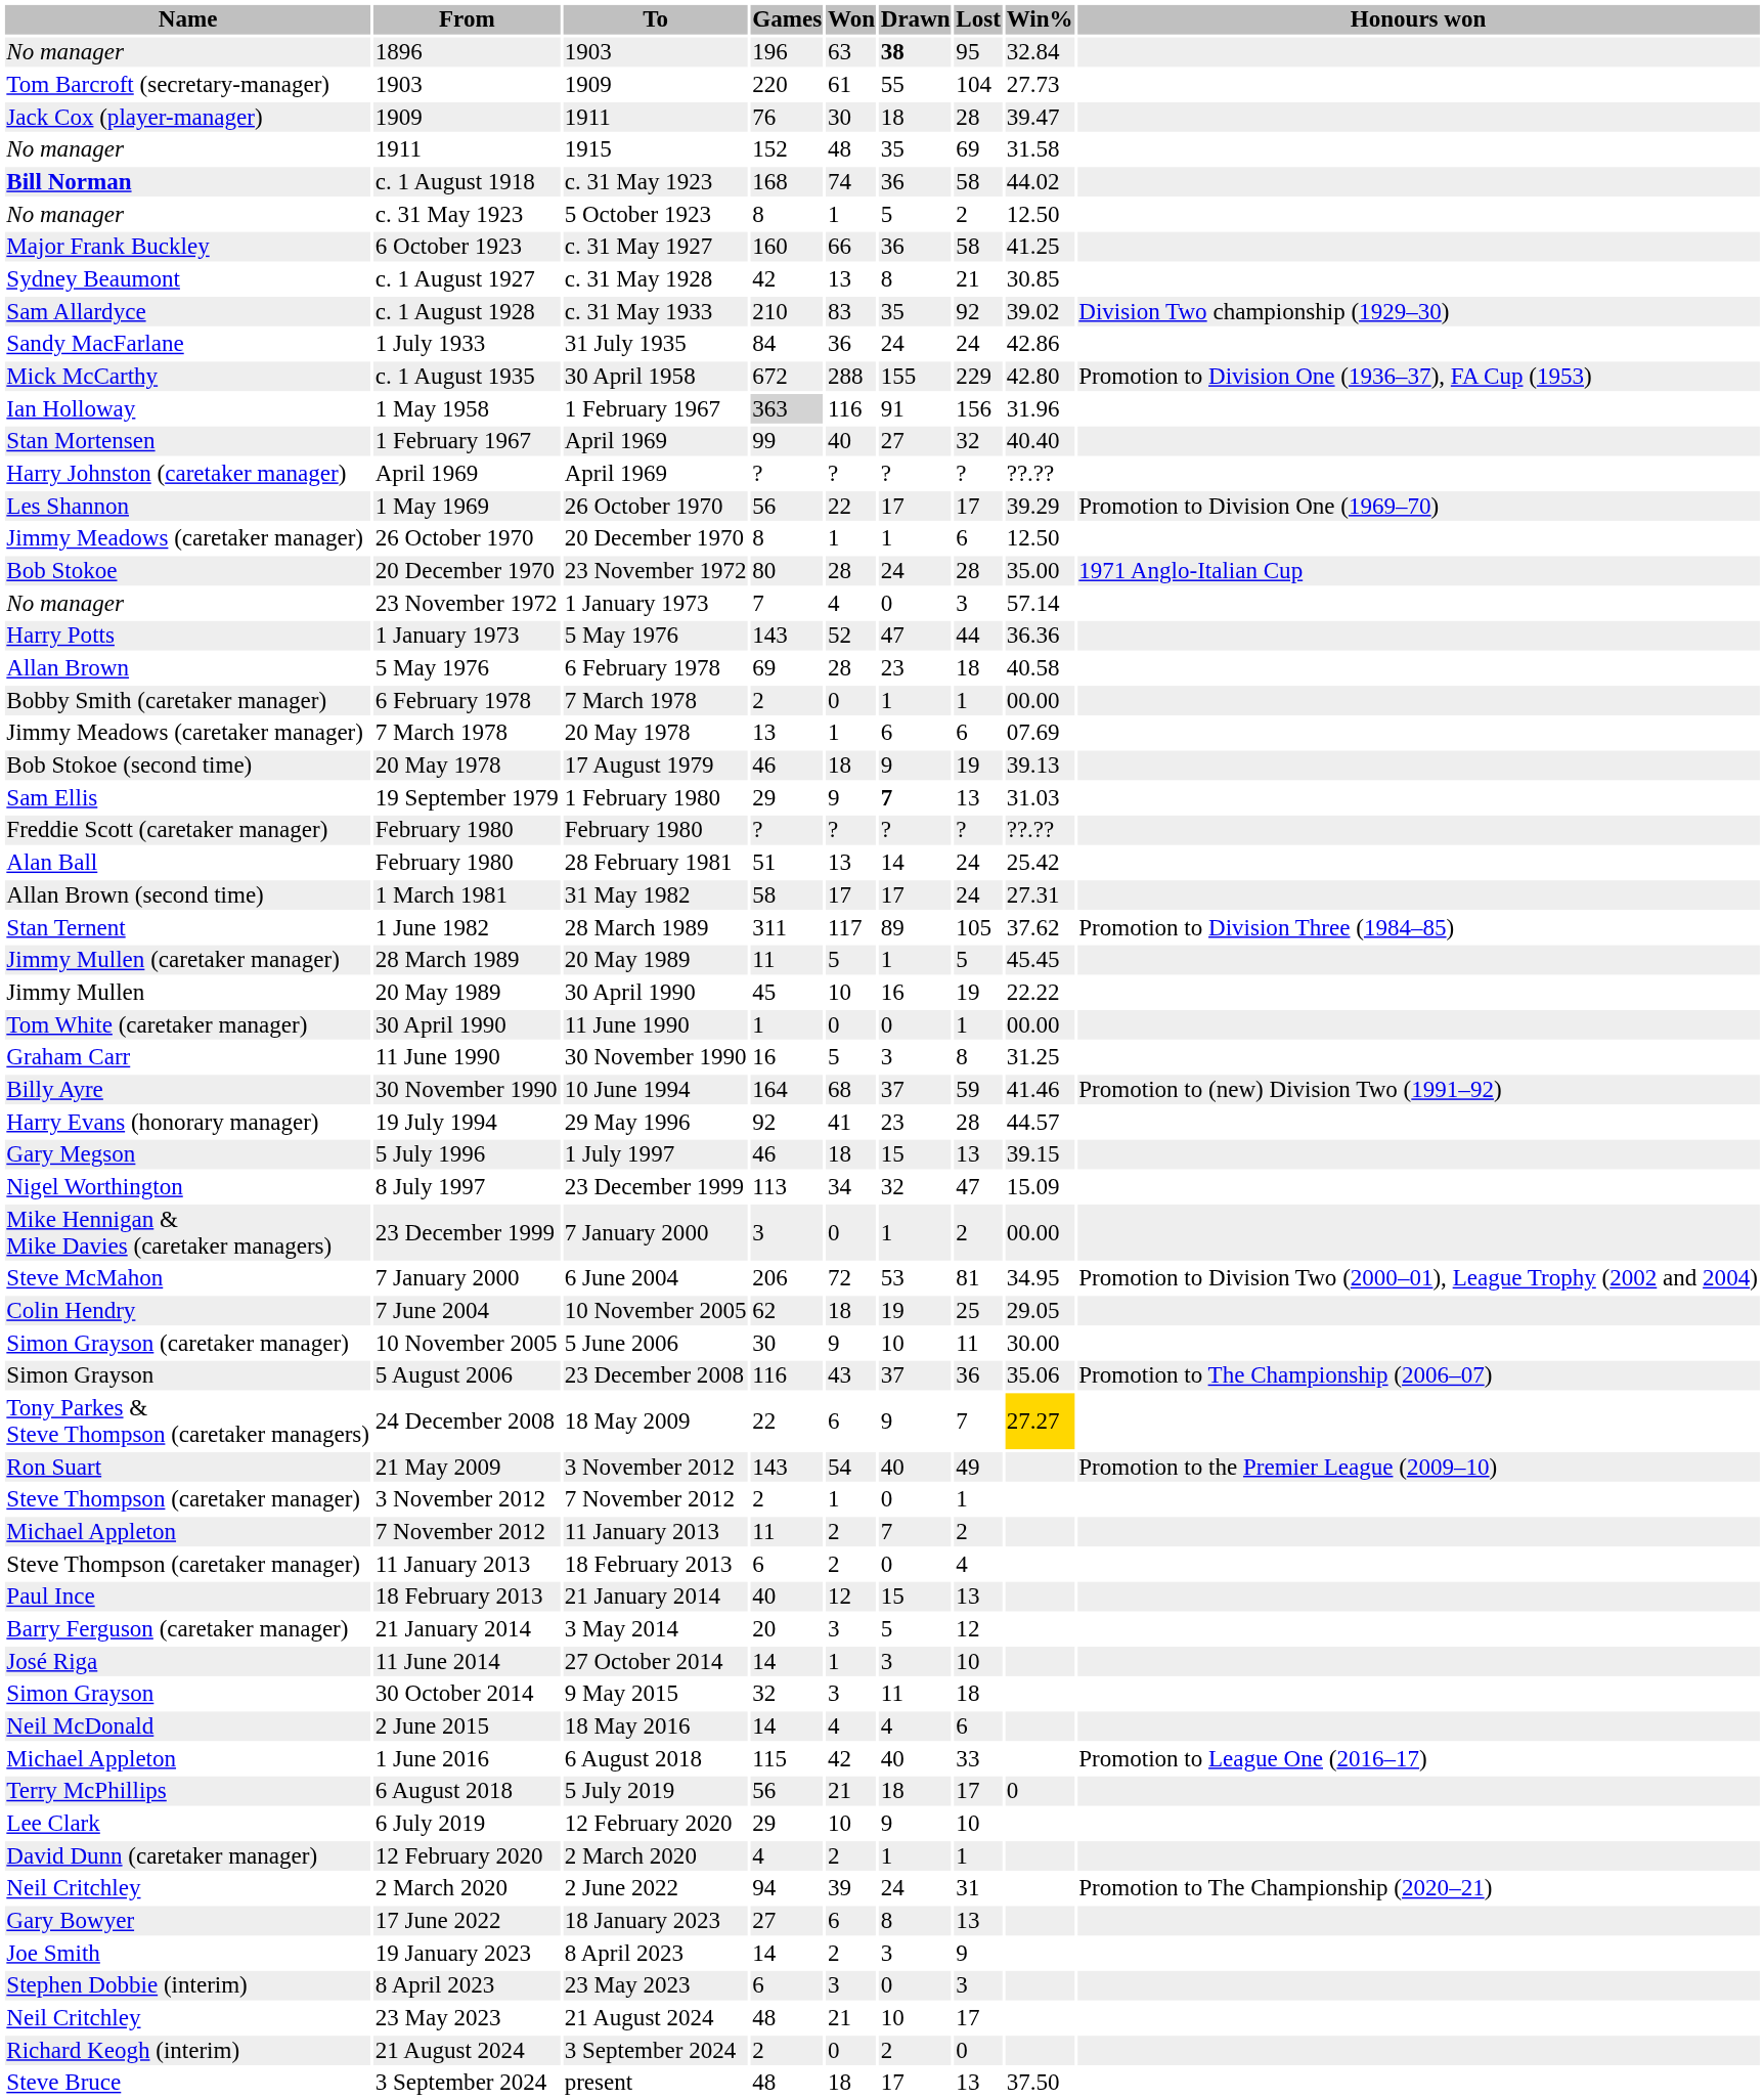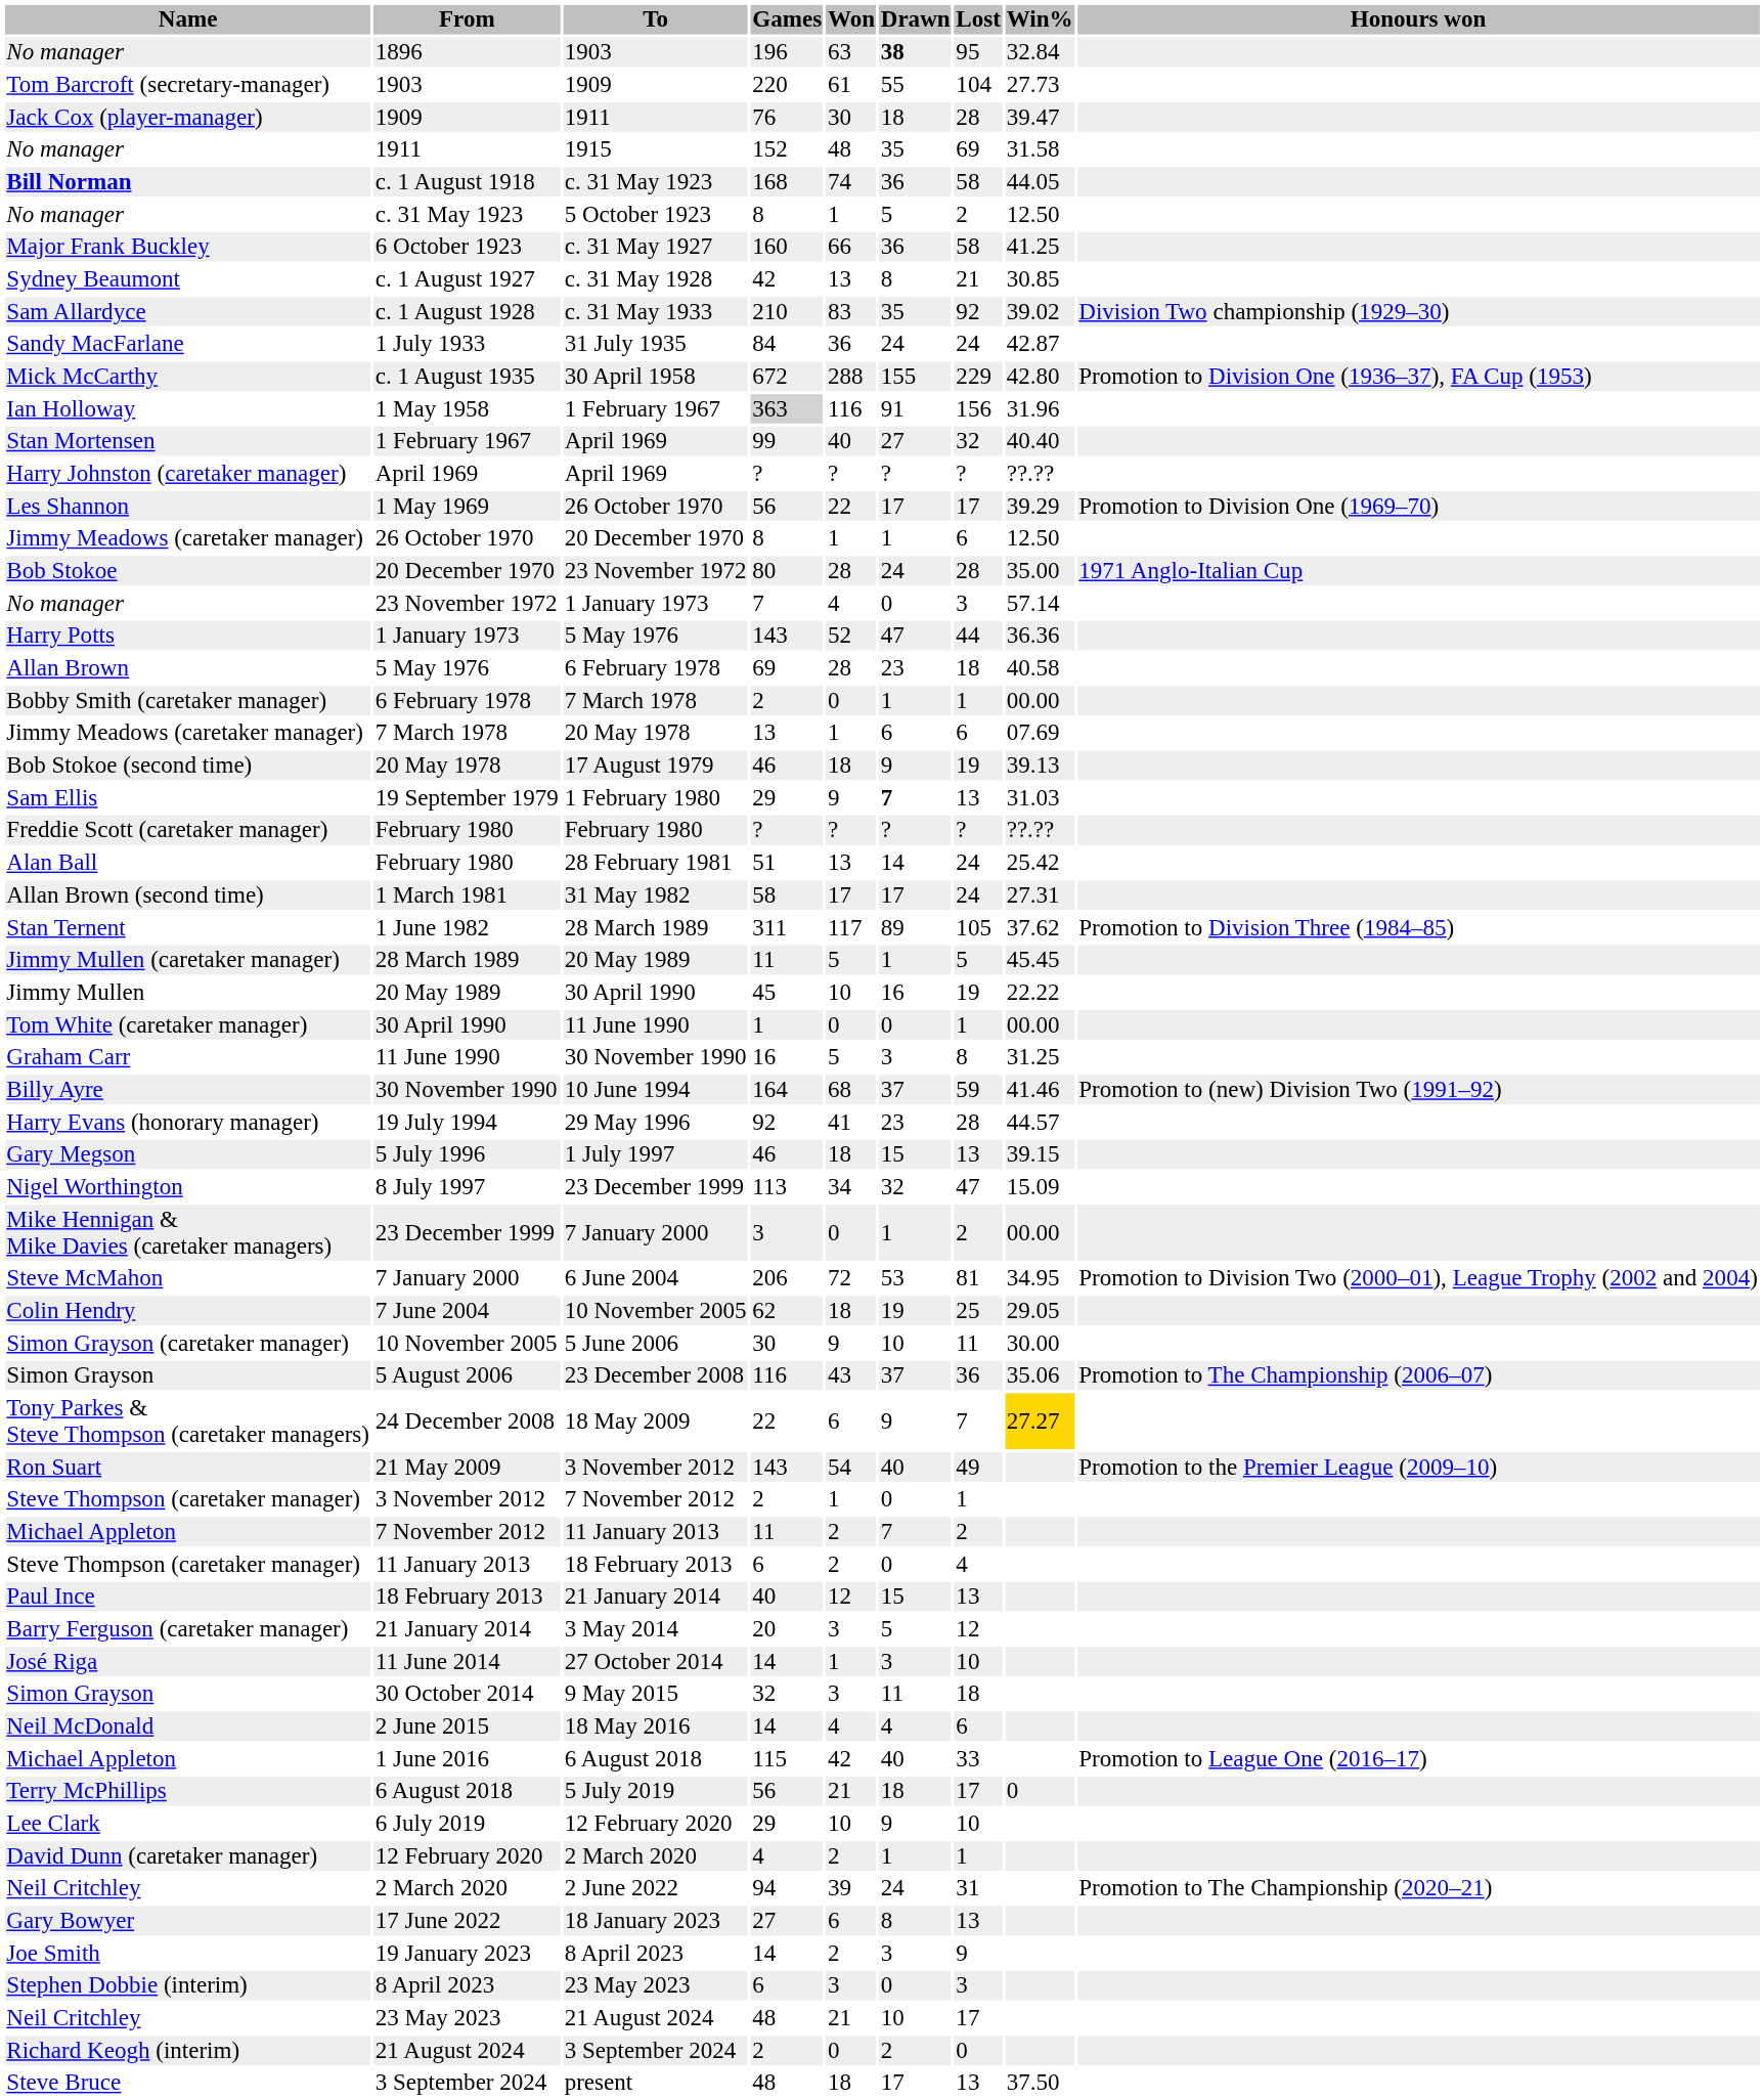c. 1 August 1918 | Win%: 44.02 -> 44.05
1 July 1933 | Win%: 42.86 -> 42.87
